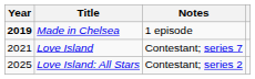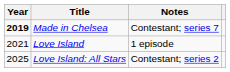Made in Chelsea | Notes: 1 episode -> Contestant; series 7
Love Island | Notes: Contestant; series 7 -> 1 episode
